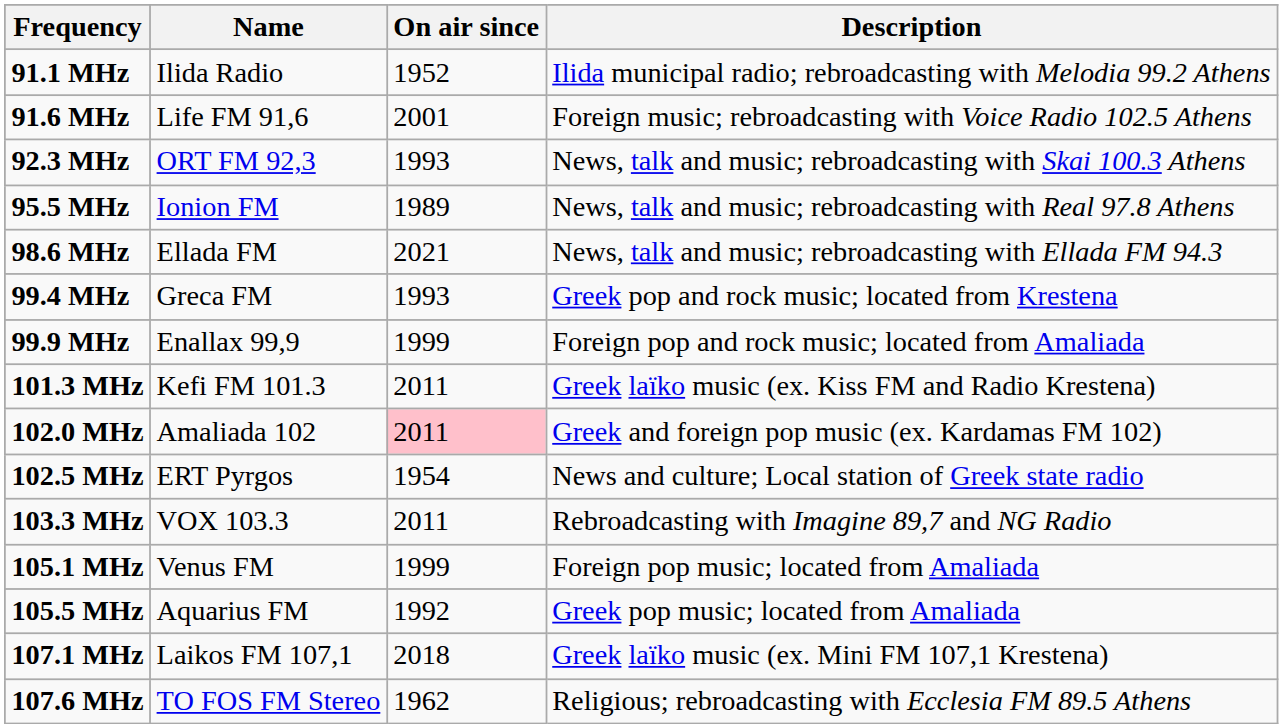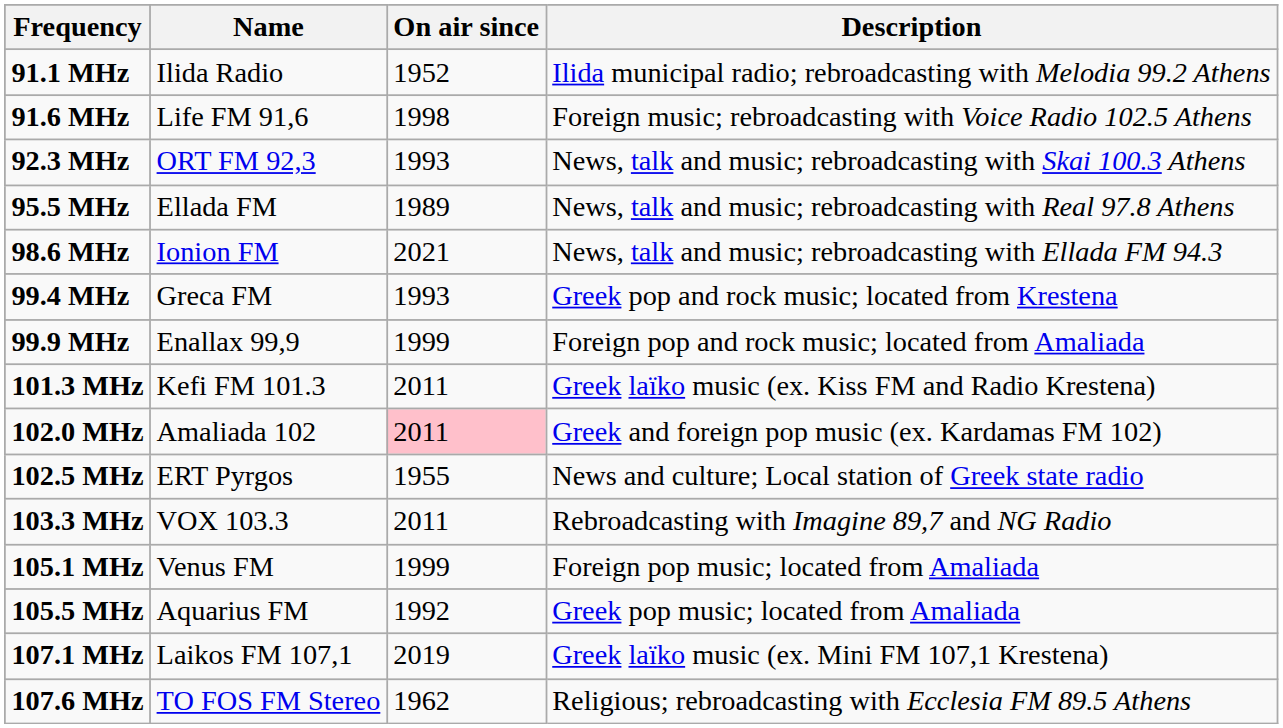91.6 MHz | On air since: 2001 -> 1998
95.5 MHz | Name: Ionion FM -> Ellada FM
98.6 MHz | Name: Ellada FM -> Ionion FM
102.5 MHz | On air since: 1954 -> 1955
107.1 MHz | On air since: 2018 -> 2019
